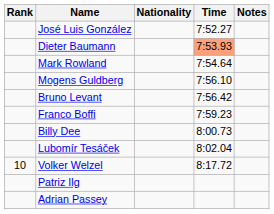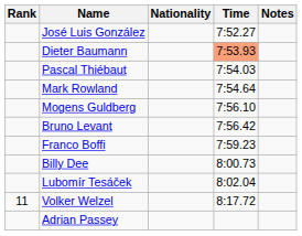+ row: Pascal Thiébaut | 7:54.03
Volker Welzel | Rank: 10 -> 11
- row: Patriz Ilg
